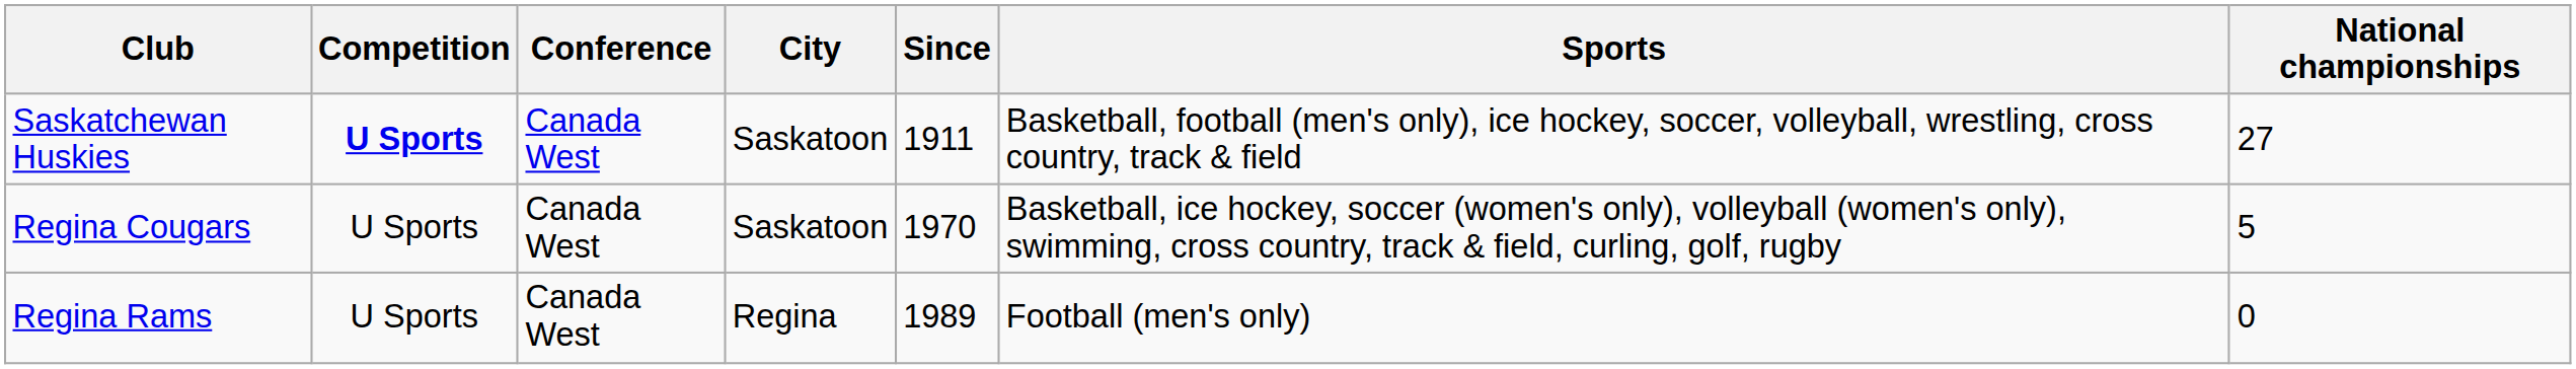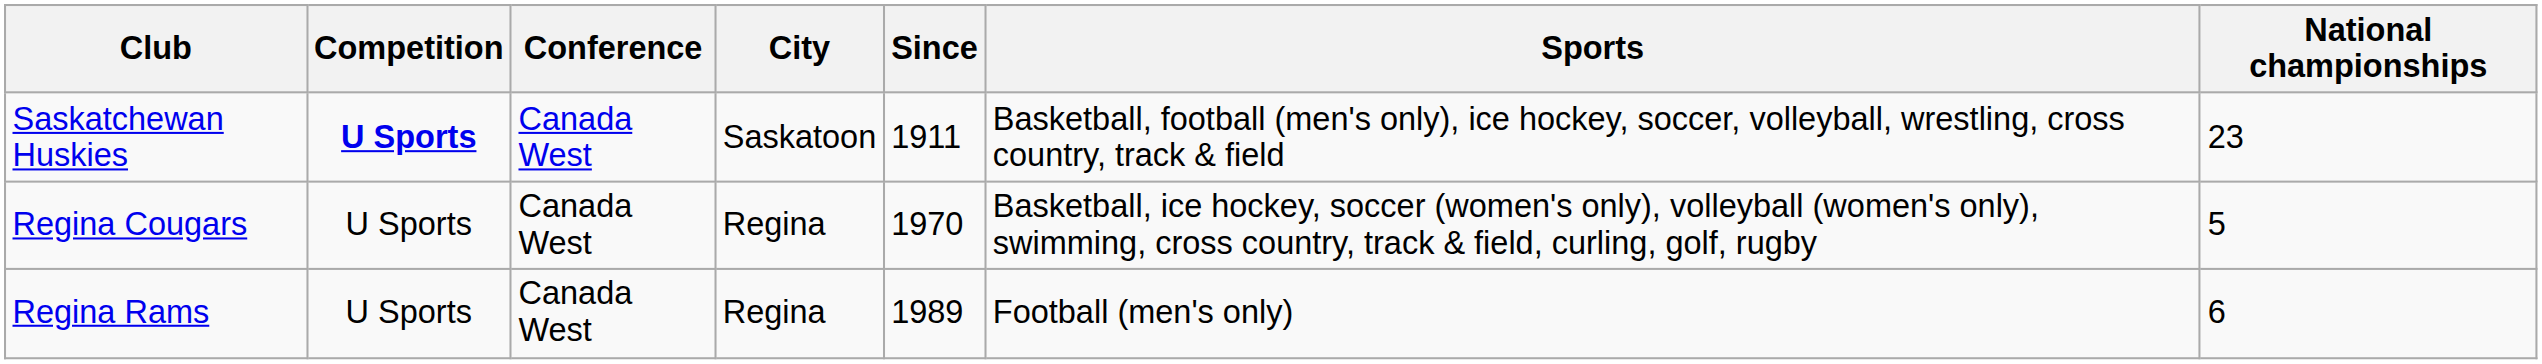Saskatchewan Huskies | National championships: 27 -> 23
Regina Cougars | City: Saskatoon -> Regina
Regina Rams | National championships: 0 -> 6
